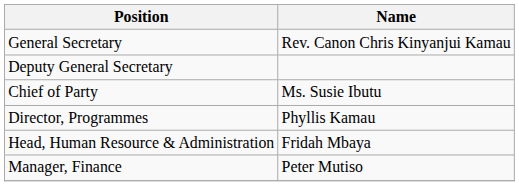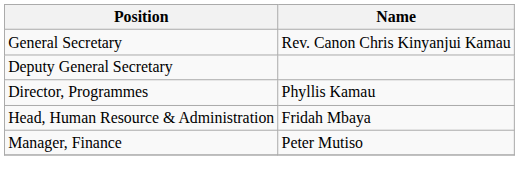- row: Chief of Party | Ms. Susie Ibutu
